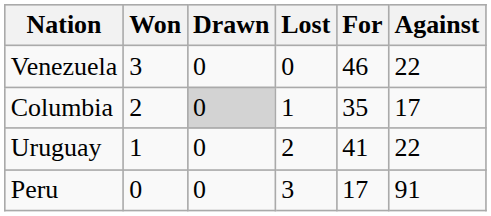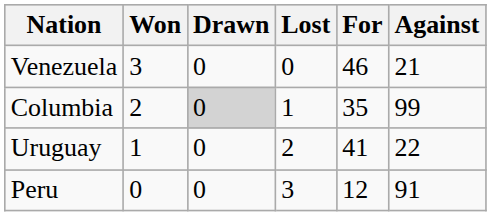Venezuela | Against: 22 -> 21
Columbia | Against: 17 -> 99
Peru | For: 17 -> 12
